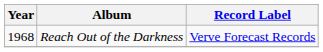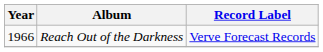Reach Out of the Darkness | Year: 1968 -> 1966
